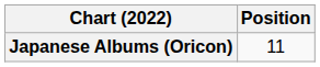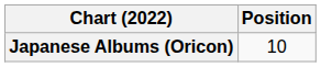Japanese Albums (Oricon) | Position: 11 -> 10
